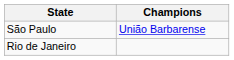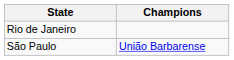rows swapped: Rio de Janeiro <-> São Paulo
